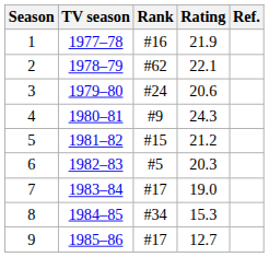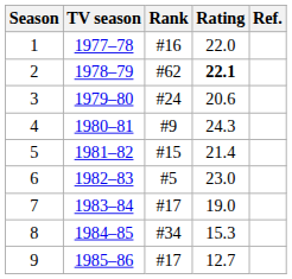1 | Rating: 21.9 -> 22.0
2 | Rating: normal -> bold
5 | Rating: 21.2 -> 21.4
6 | Rating: 20.3 -> 23.0
